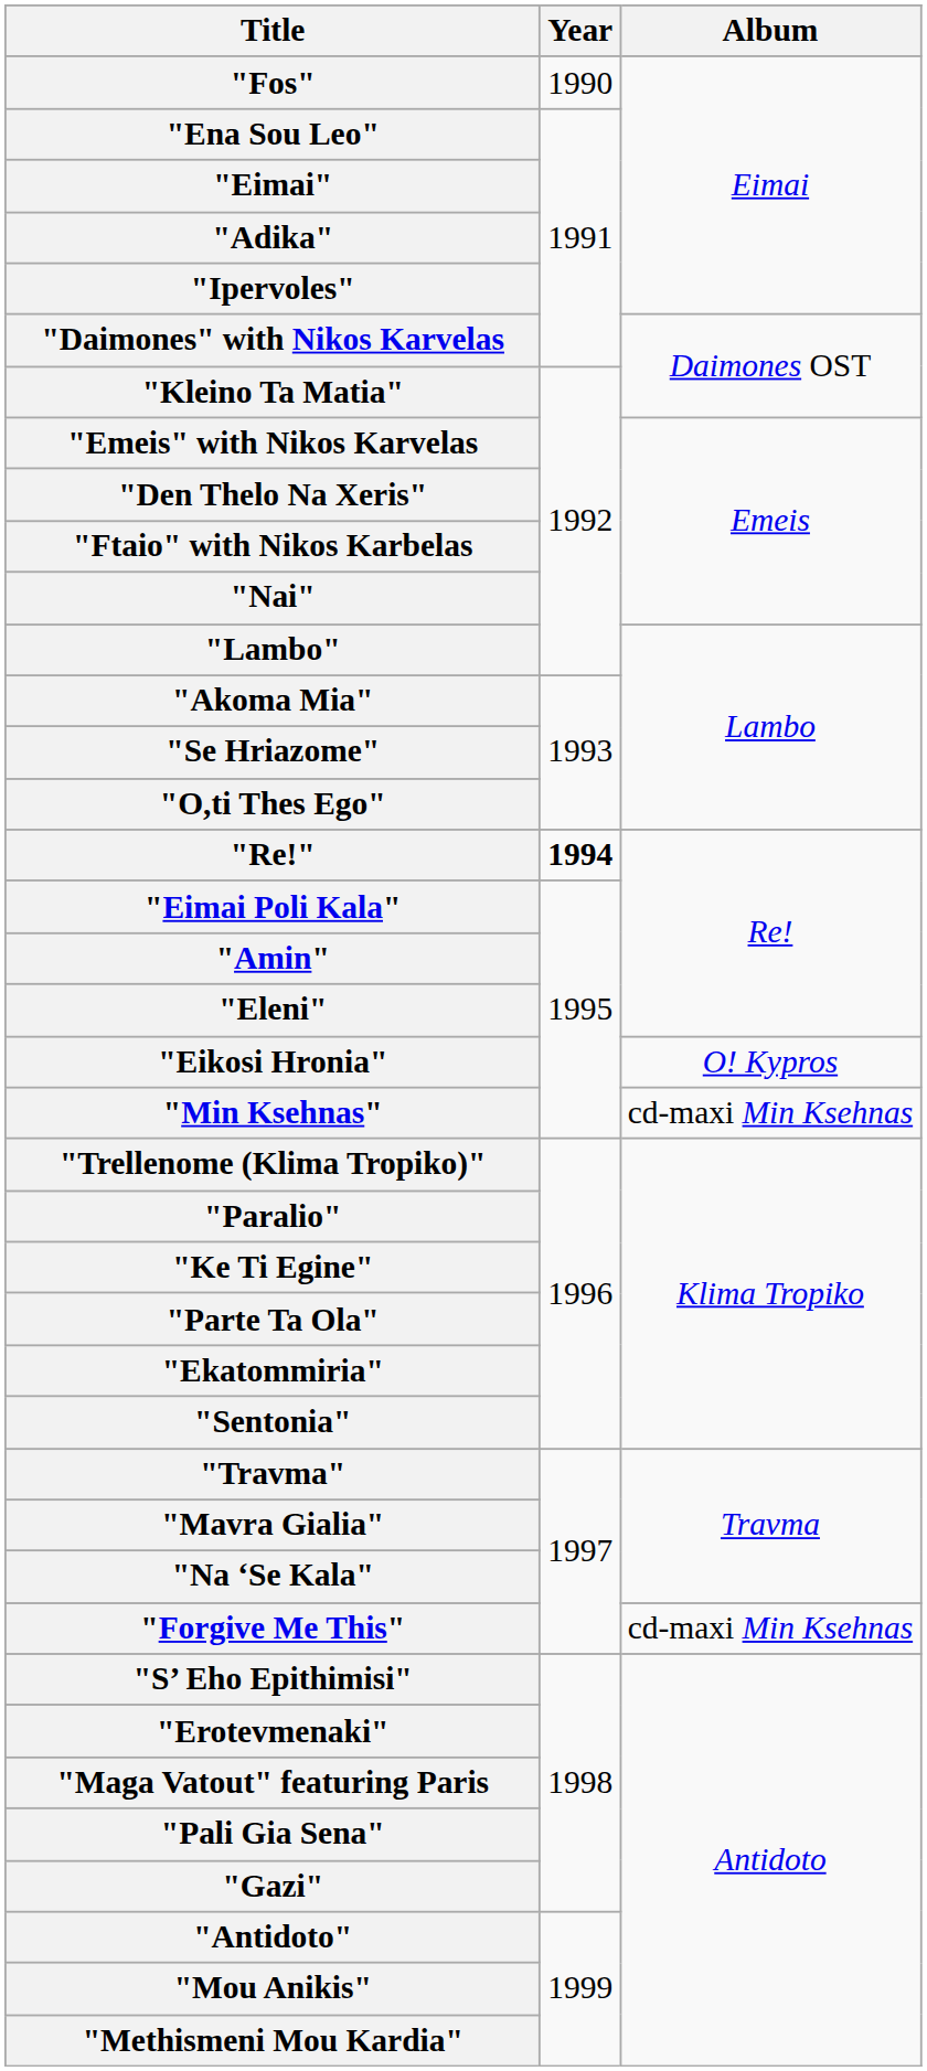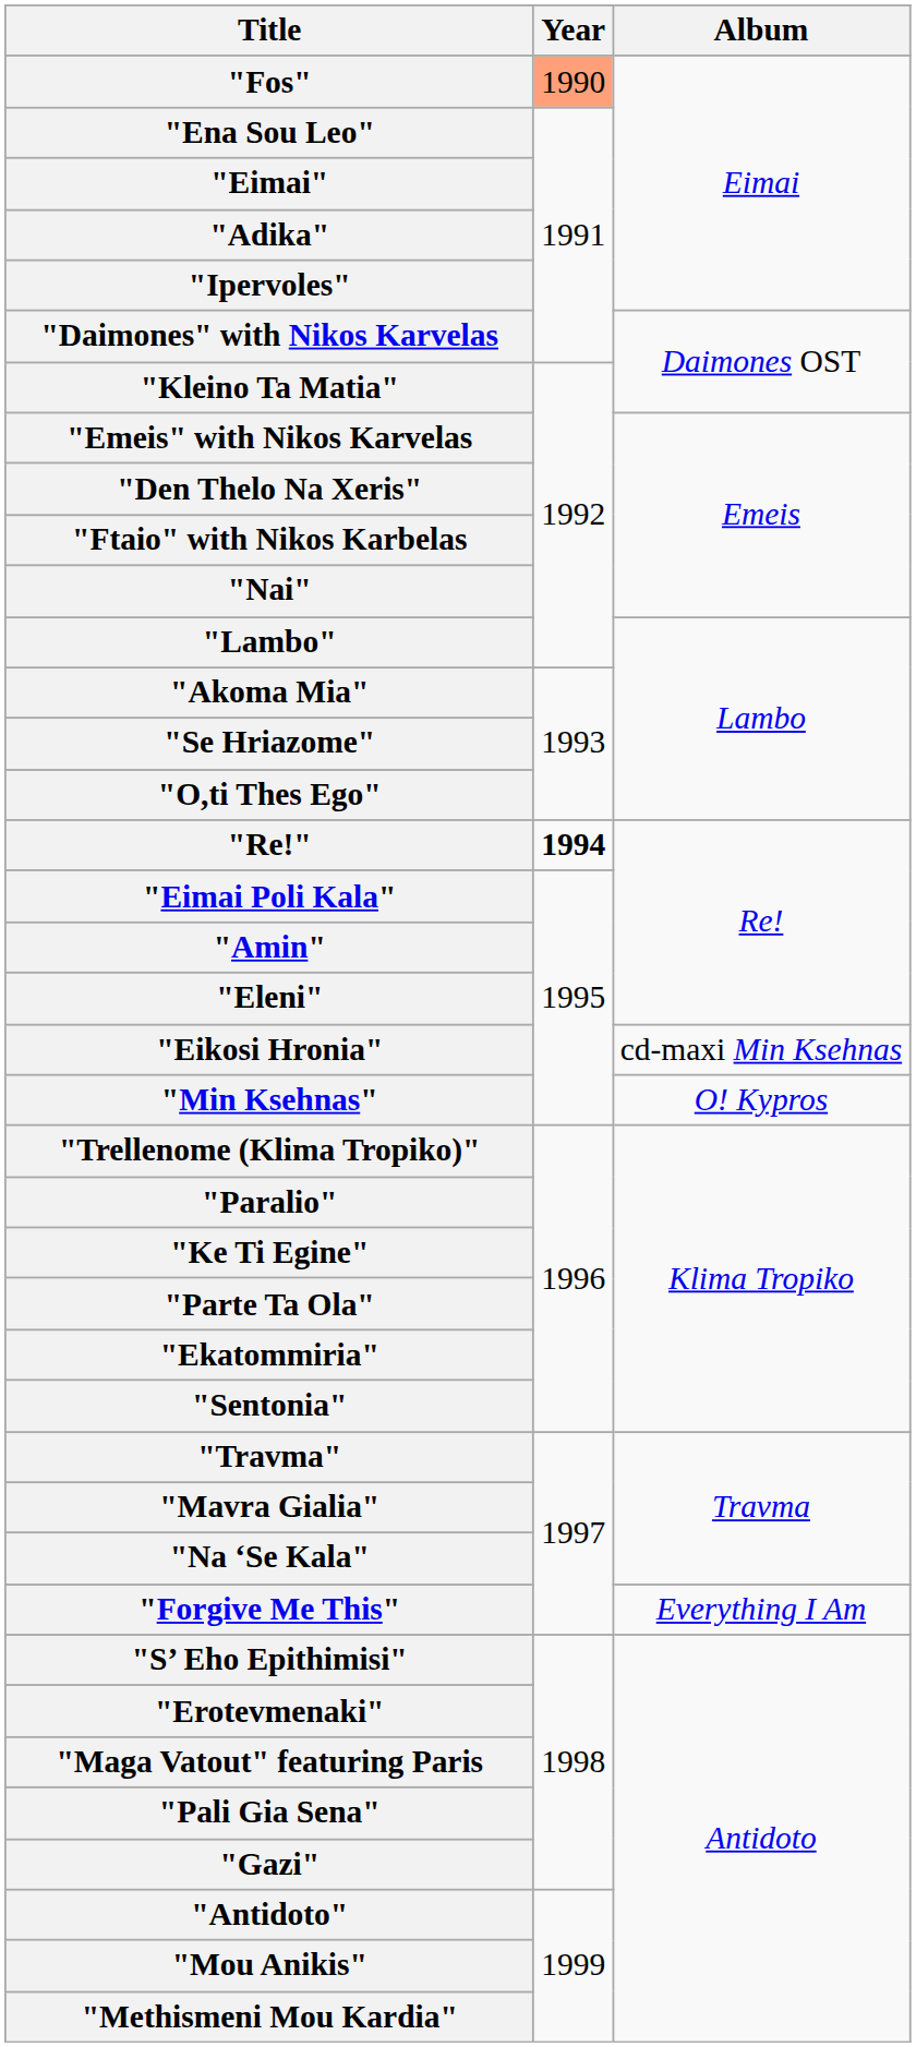"Fos" | Year: no background -> lightsalmon background
"Eikosi Hronia" | Album: O! Kypros -> cd-maxi Min Ksehnas
"Min Ksehnas" | Album: cd-maxi Min Ksehnas -> O! Kypros
"Forgive Me This" | Album: cd-maxi Min Ksehnas -> Everything I Am
